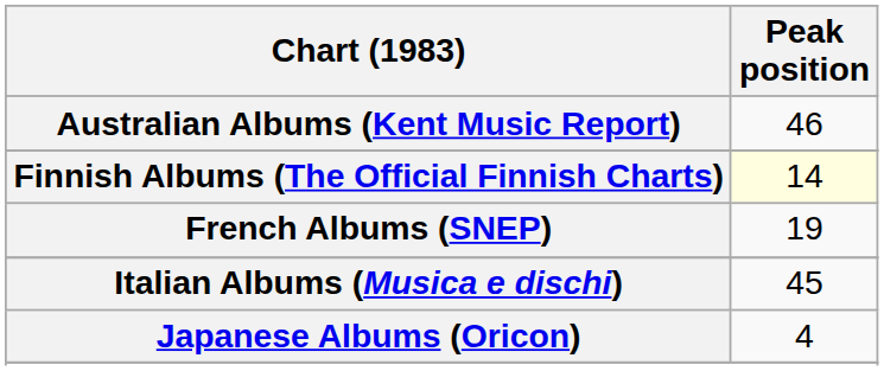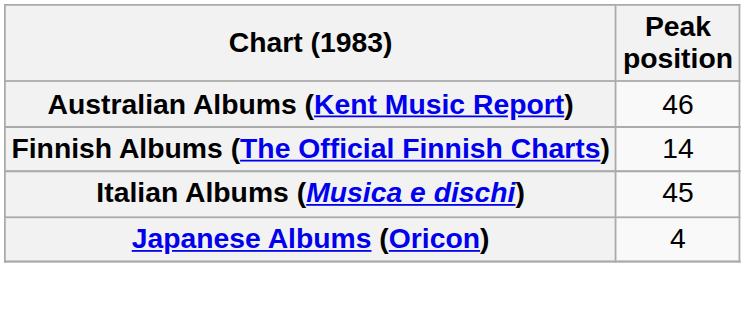Finnish Albums (The Official Finnish Charts) | Peak position: lightyellow background -> no background
- row: French Albums (SNEP) | 19
